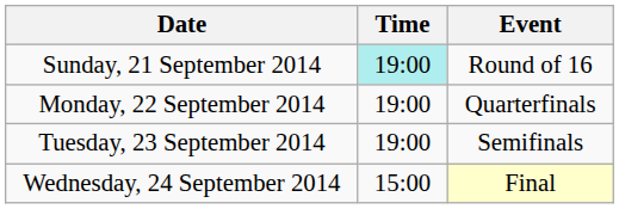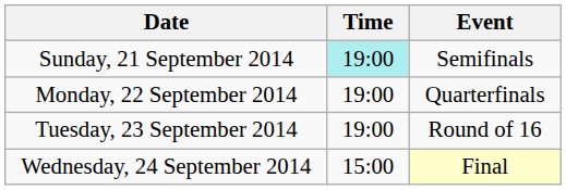Sunday, 21 September 2014 | Event: Round of 16 -> Semifinals
Tuesday, 23 September 2014 | Event: Semifinals -> Round of 16
